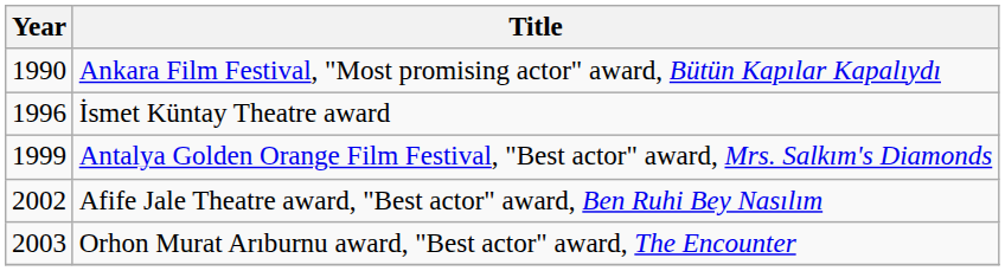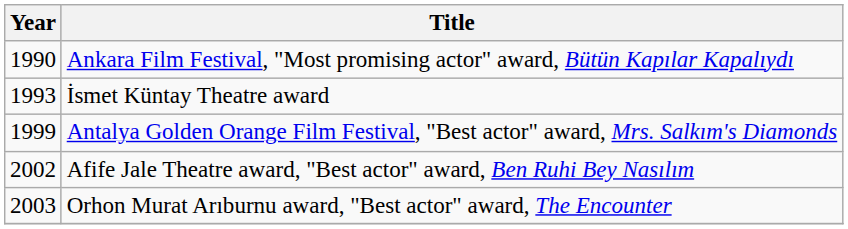İsmet Küntay Theatre award | Year: 1996 -> 1993
